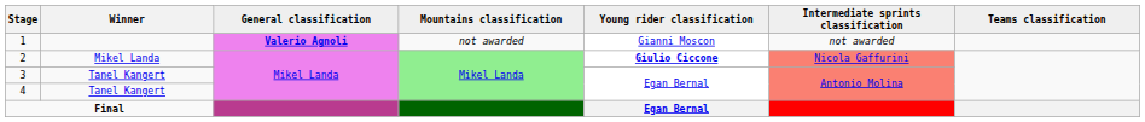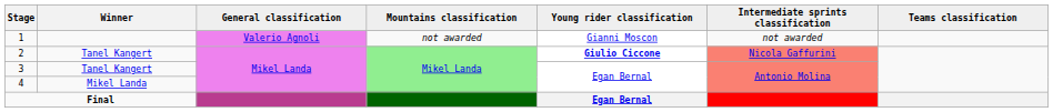1 | General classification: bold -> normal
2 | Winner: Mikel Landa -> Tanel Kangert
4 | Winner: Tanel Kangert -> Mikel Landa
